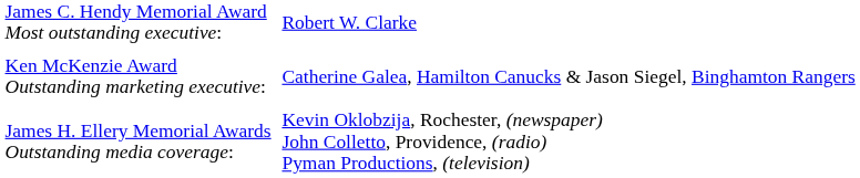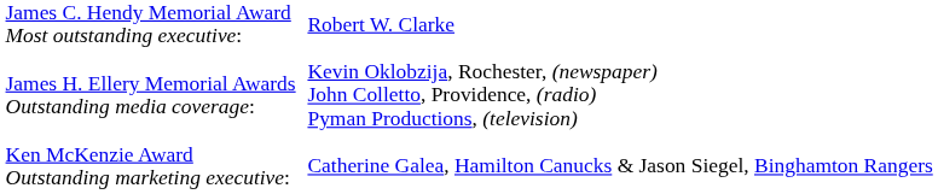rows swapped: James H. Ellery Memorial Awards Outstanding media coverage: <-> Ken McKenzie Award Outstanding marketing executive:
